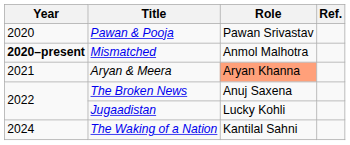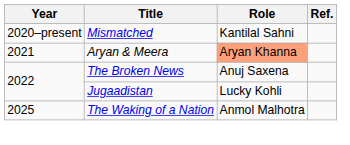- row: 2020 | Pawan & Pooja | Pawan Srivastav
Mismatched | Year: bold -> normal
Mismatched | Role: Anmol Malhotra -> Kantilal Sahni
The Waking of a Nation | Year: 2024 -> 2025
The Waking of a Nation | Role: Kantilal Sahni -> Anmol Malhotra
